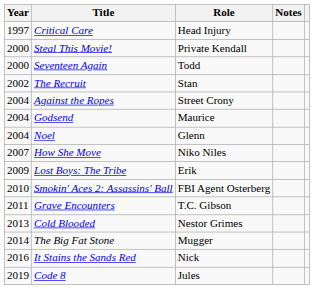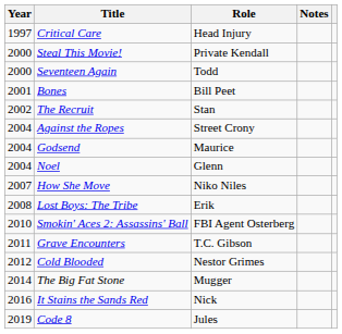+ row: 2001 | Bones | Bill Peet
Lost Boys: The Tribe | Year: 2009 -> 2008
Cold Blooded | Year: 2013 -> 2012
